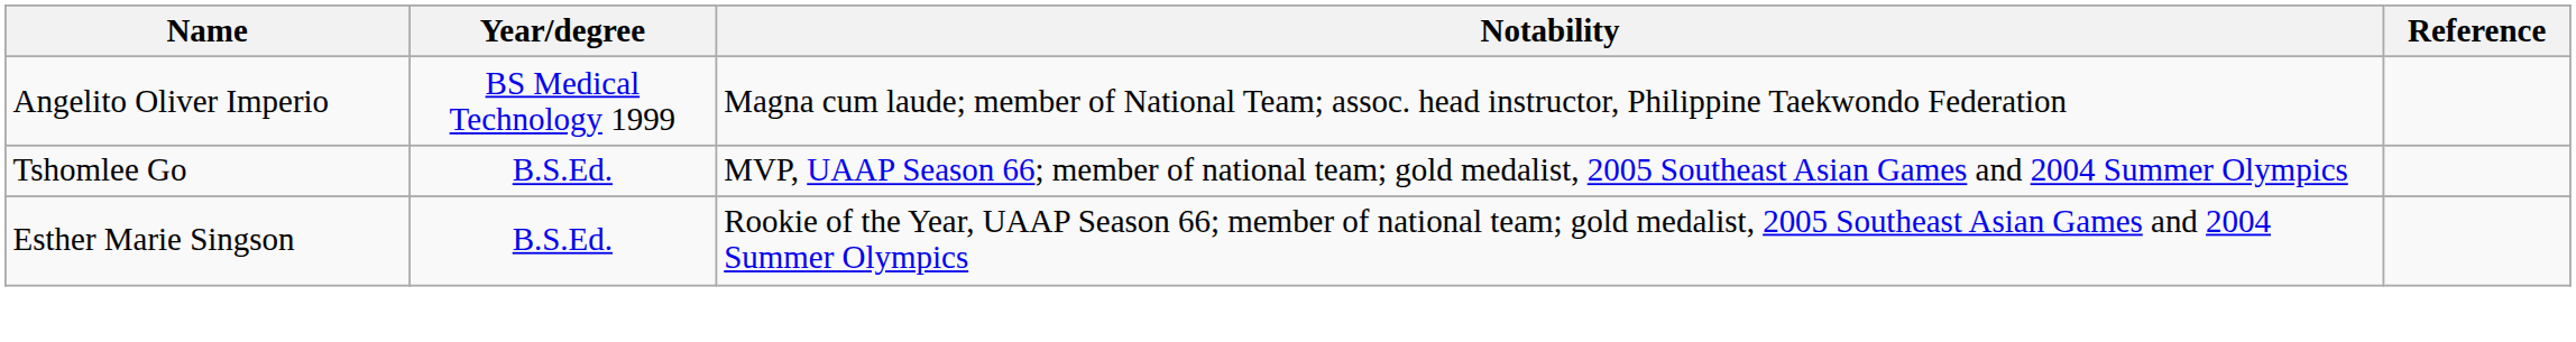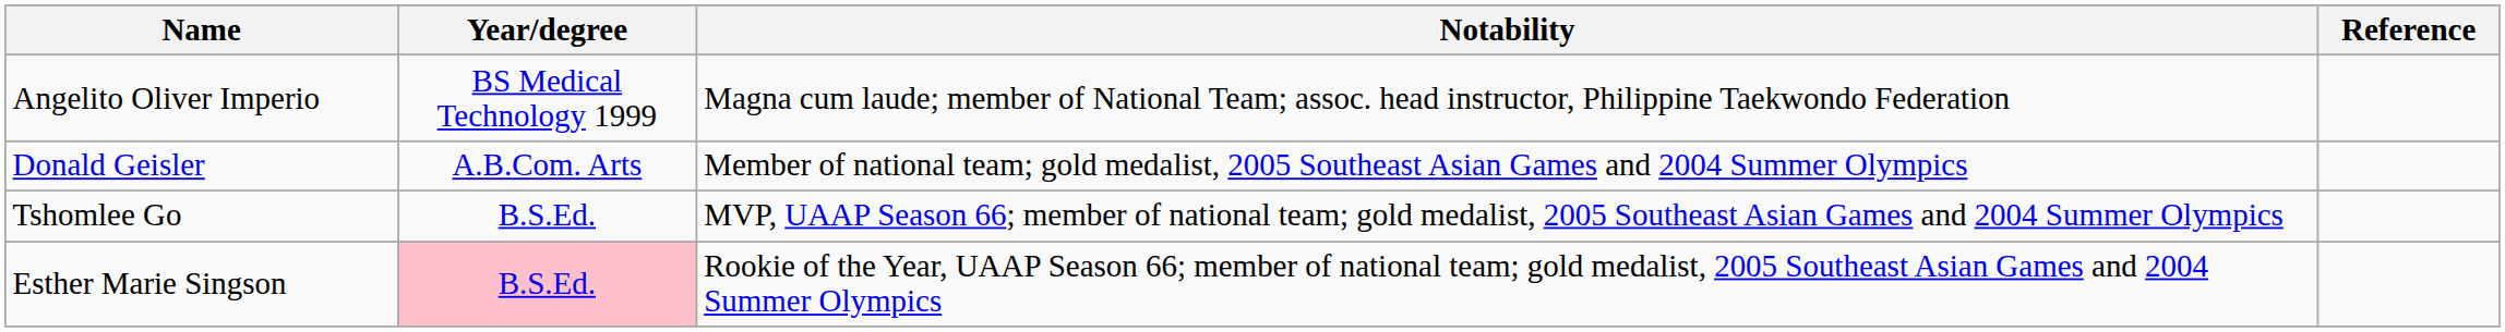+ row: Donald Geisler | A.B.Com. Arts | Member of national team; gold medalist, 2005 Southeast Asian Games and 2004 Summer Olympics
Esther Marie Singson | Year/degree: no background -> pink background
